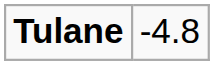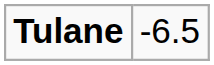Tulane | column 2: -4.8 -> -6.5
